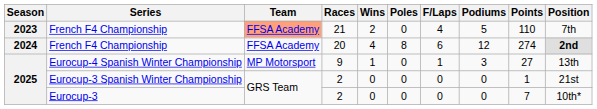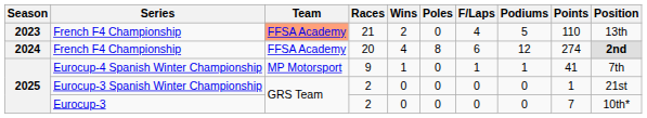French F4 Championship / 21 | Position: 7th -> 13th
Eurocup-4 Spanish Winter Championship | Podiums: 3 -> 1
Eurocup-4 Spanish Winter Championship | Points: 27 -> 41
Eurocup-4 Spanish Winter Championship | Position: 13th -> 7th
